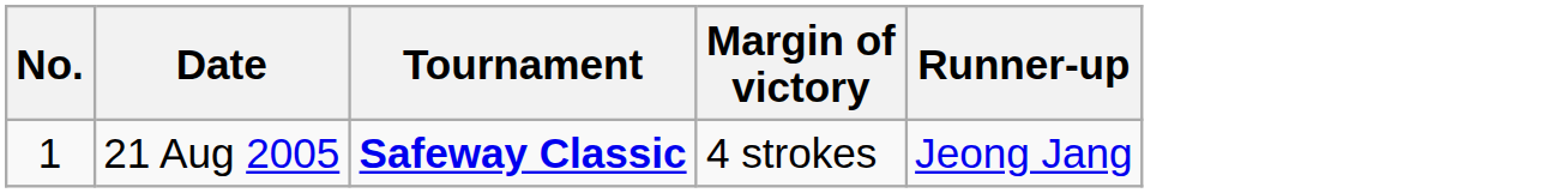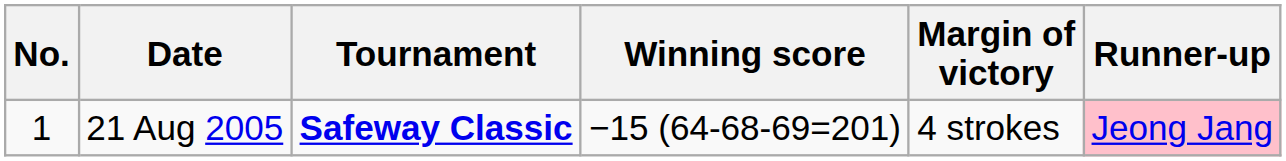+ column: Winning score | −15 (64-68-69=201)
21 Aug 2005 | Runner-up: no background -> pink background
